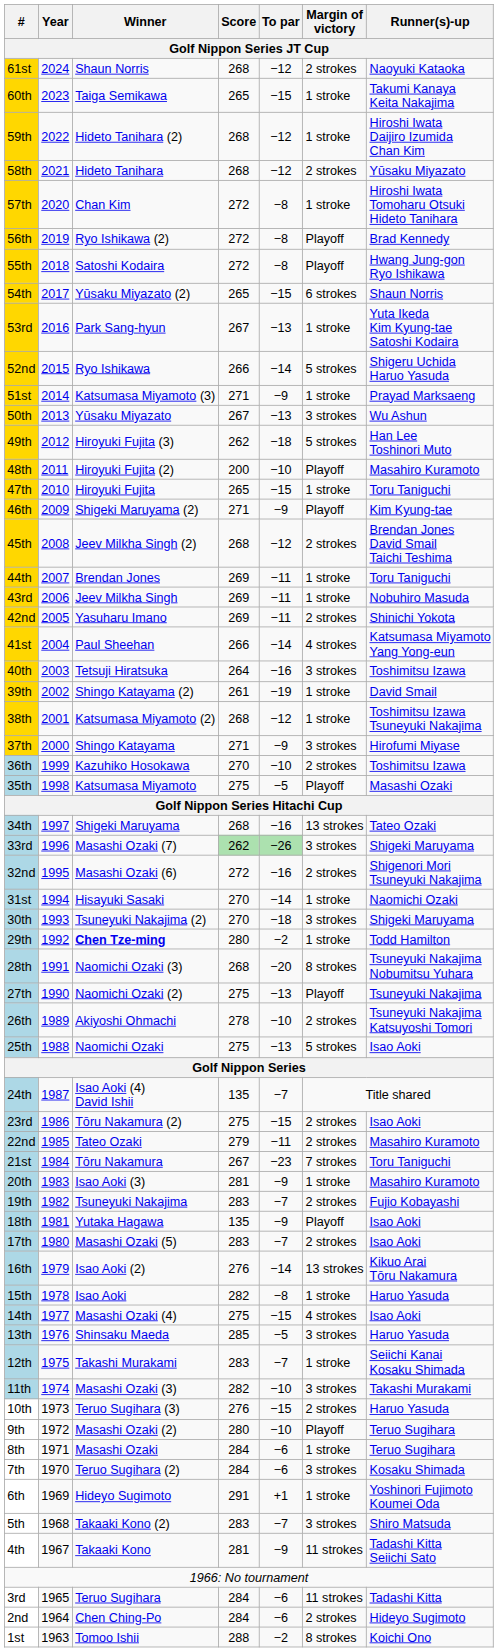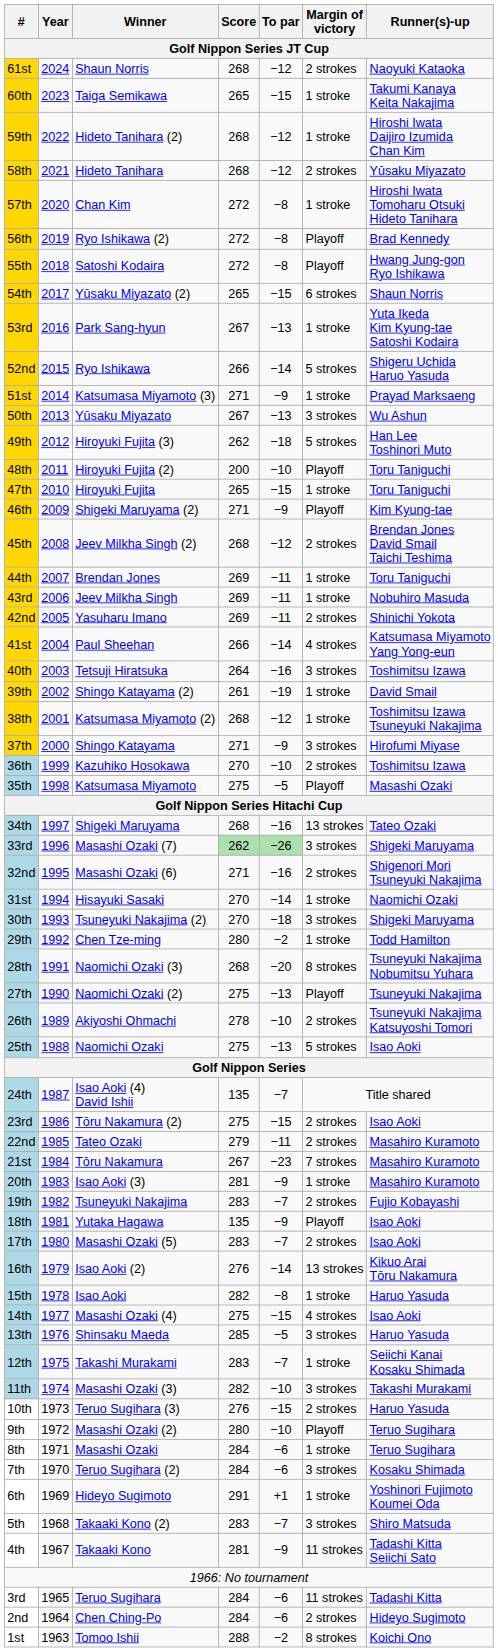48th | Runner(s)-up: Masahiro Kuramoto -> Toru Taniguchi
32nd | Score: 272 -> 271
29th | Winner: bold -> normal
21st | Runner(s)-up: Toru Taniguchi -> Masahiro Kuramoto
